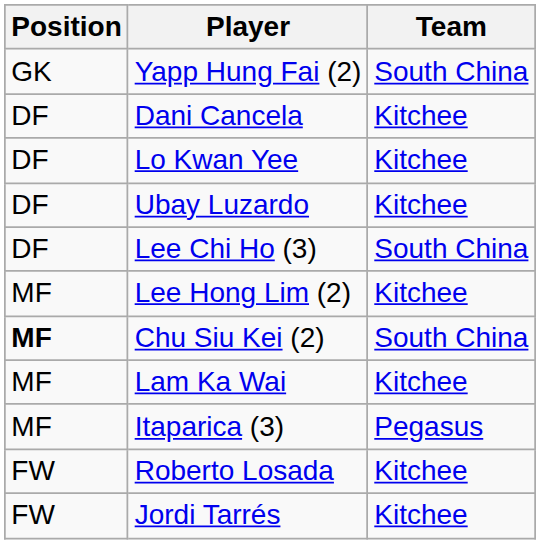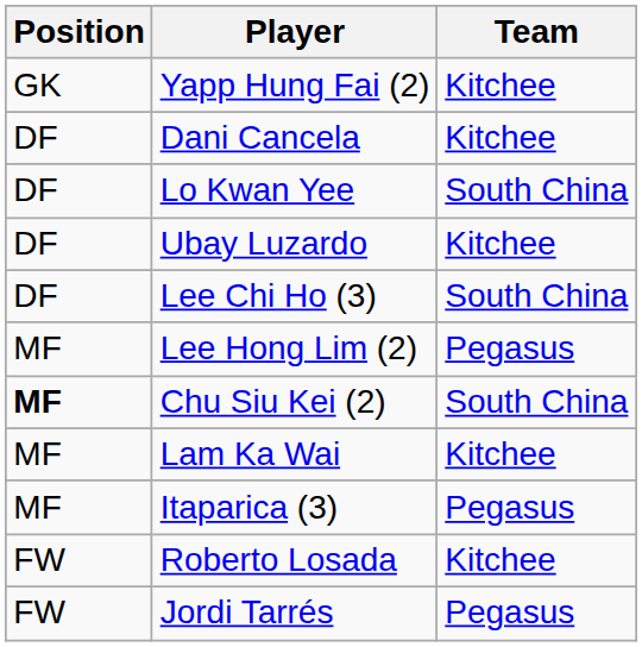Yapp Hung Fai (2) | Team: South China -> Kitchee
Lo Kwan Yee | Team: Kitchee -> South China
Lee Hong Lim (2) | Team: Kitchee -> Pegasus
Jordi Tarrés | Team: Kitchee -> Pegasus
